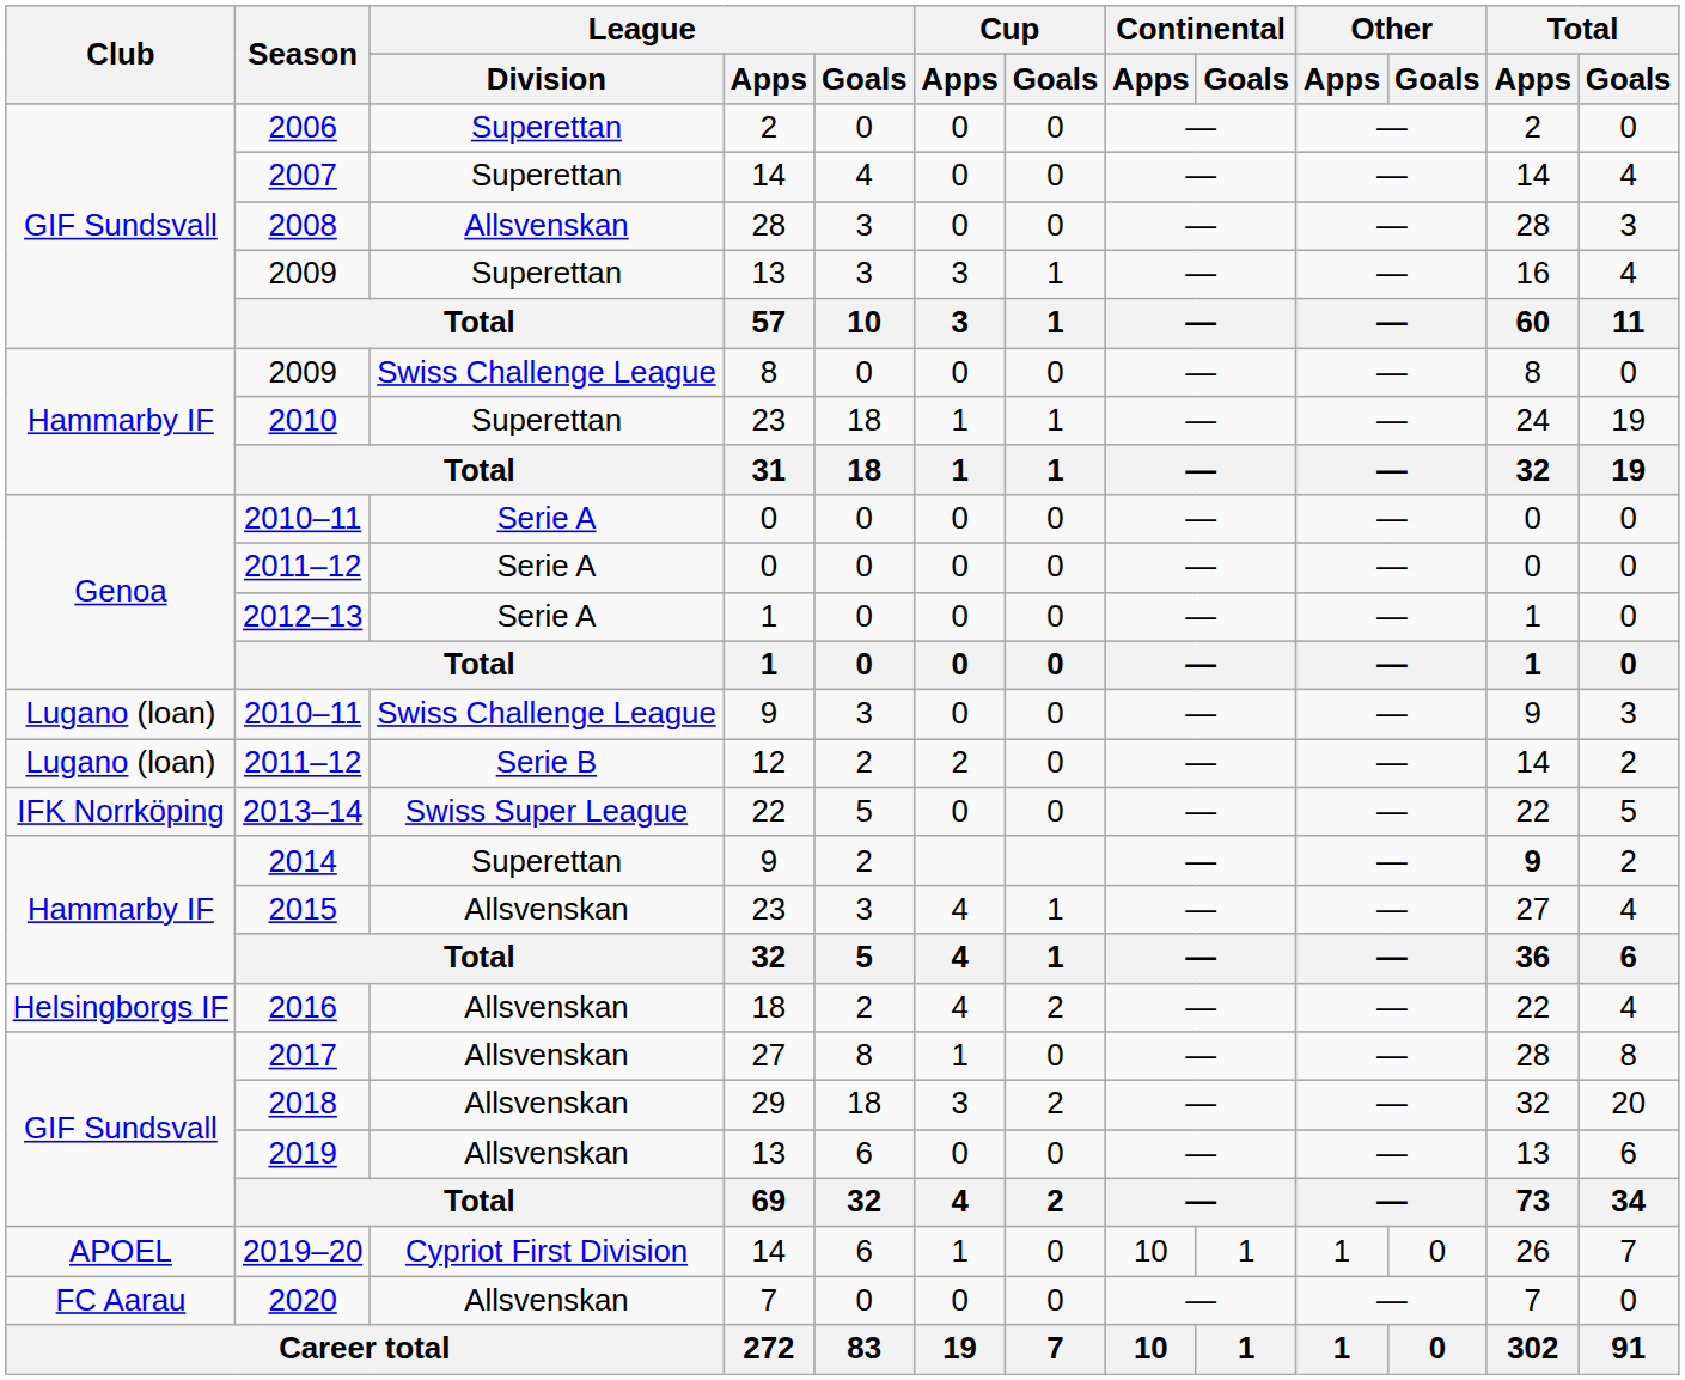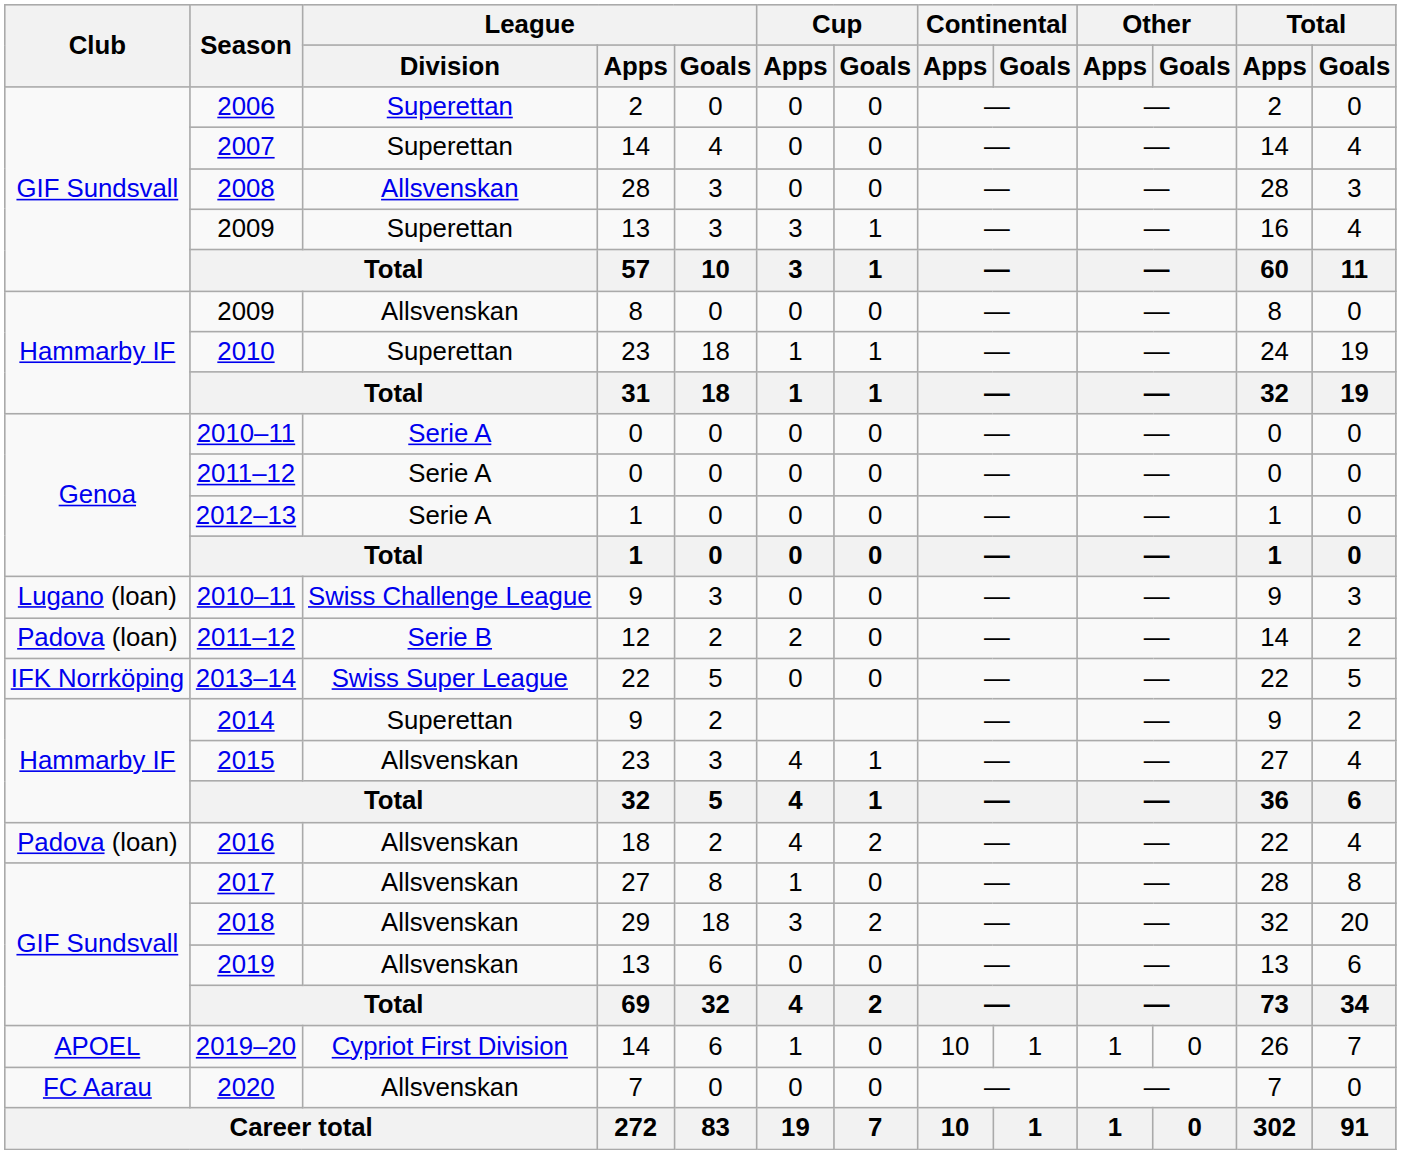2009 / 8 | League / Division: Swiss Challenge League -> Allsvenskan
2011–12 / 12 | Club: Lugano (loan) -> Padova (loan)
2014 | Total / Apps: bold -> normal
2016 | Club: Helsingborgs IF -> Padova (loan)
